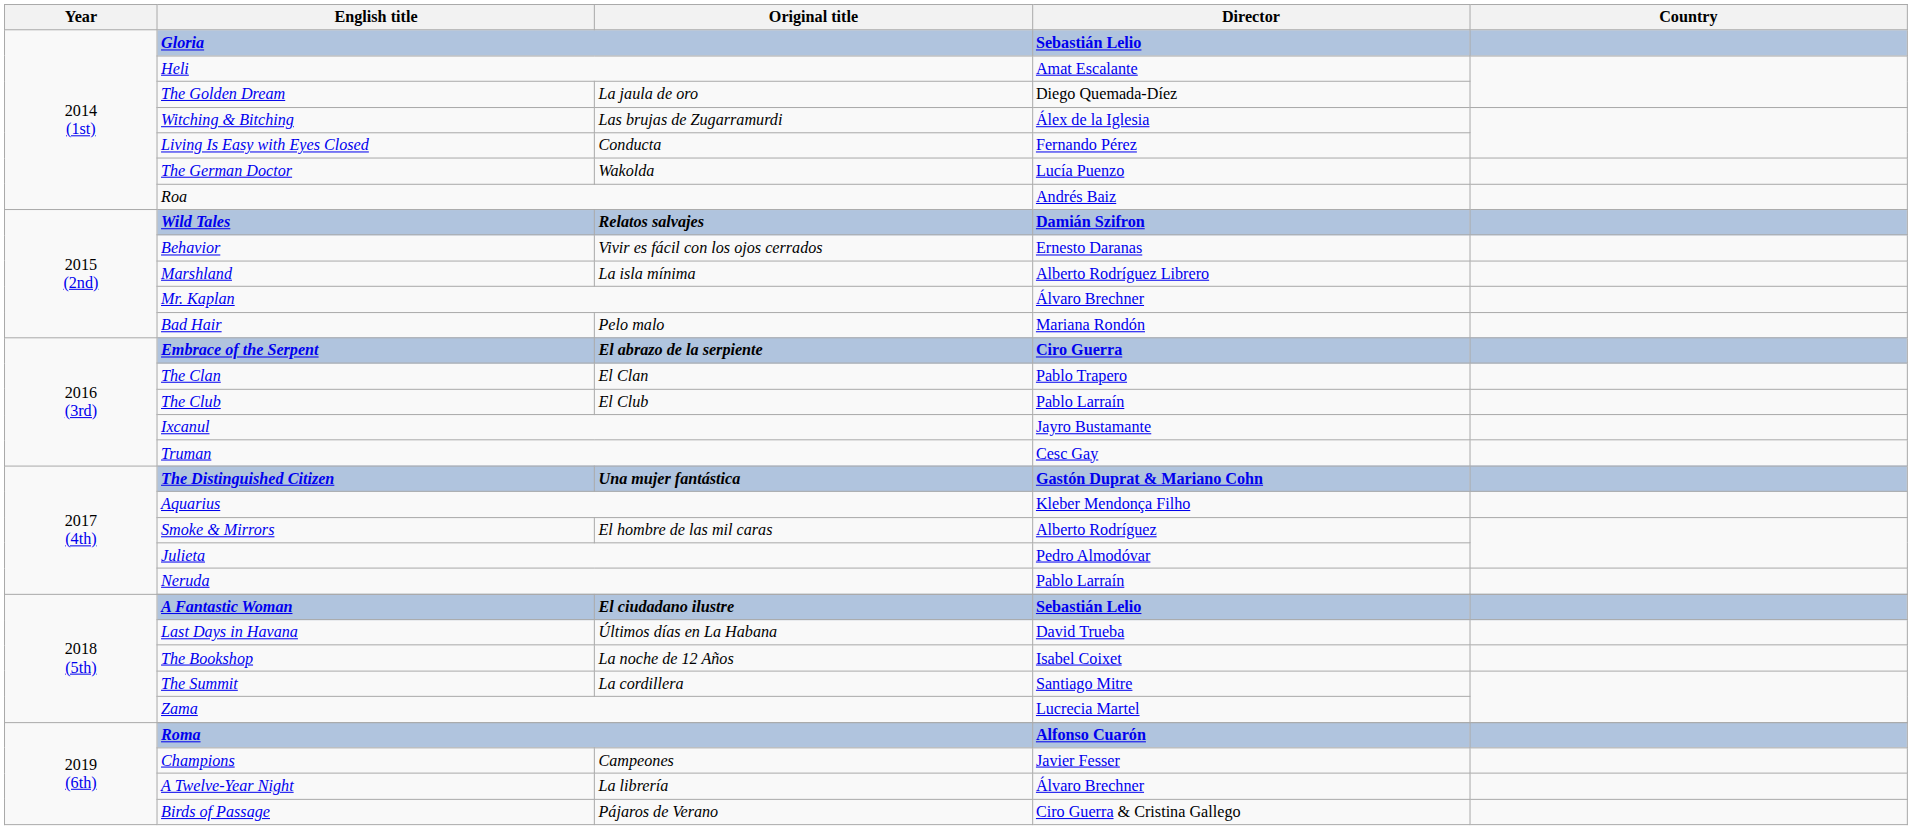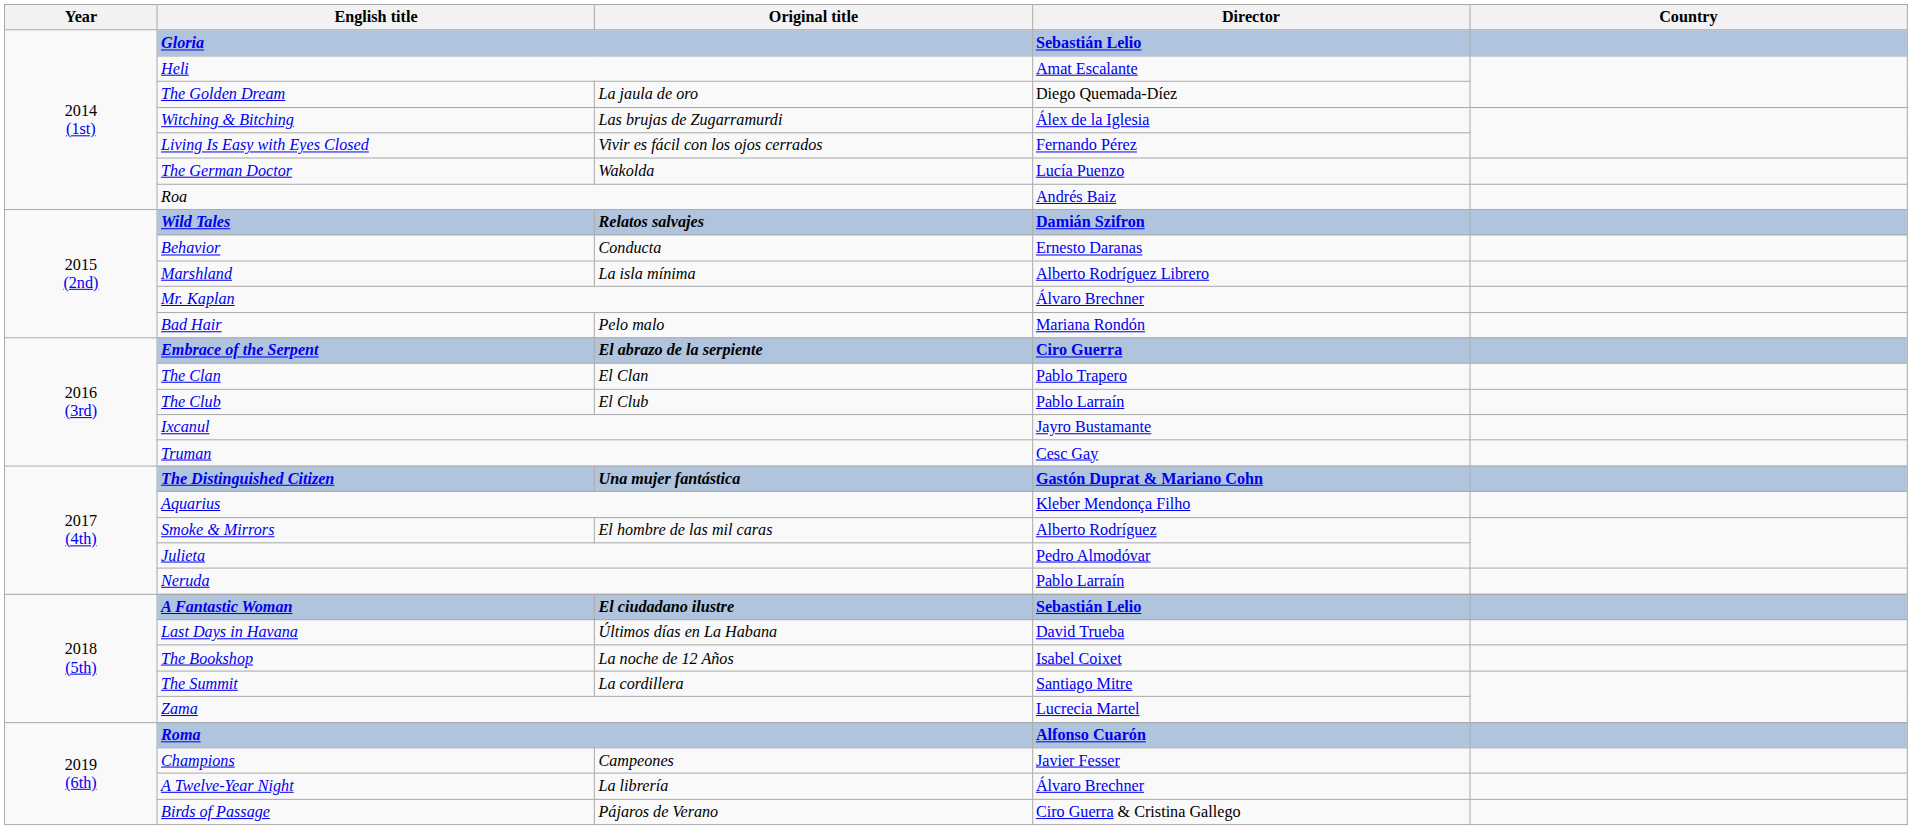Living Is Easy with Eyes Closed | Original title: Conducta -> Vivir es fácil con los ojos cerrados
Behavior | Original title: Vivir es fácil con los ojos cerrados -> Conducta
